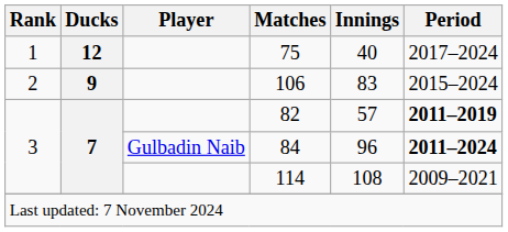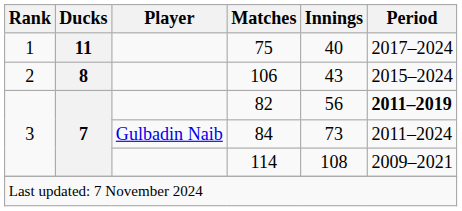75 | Ducks: 12 -> 11
106 | Ducks: 9 -> 8
106 | Innings: 83 -> 43
82 | Innings: 57 -> 56
84 | Innings: 96 -> 73
84 | Period: bold -> normal
